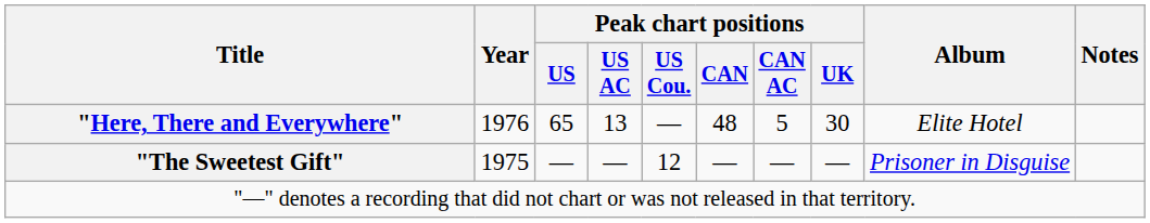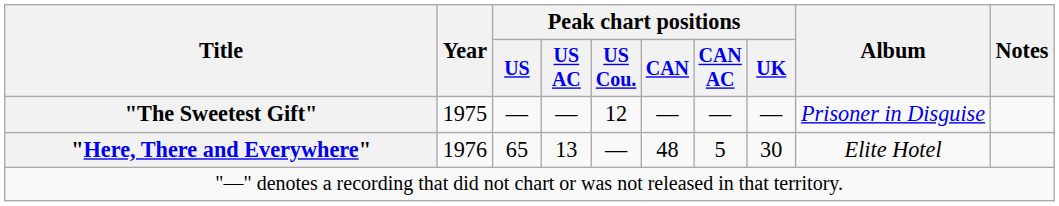rows swapped: "The Sweetest Gift" <-> "Here, There and Everywhere"
